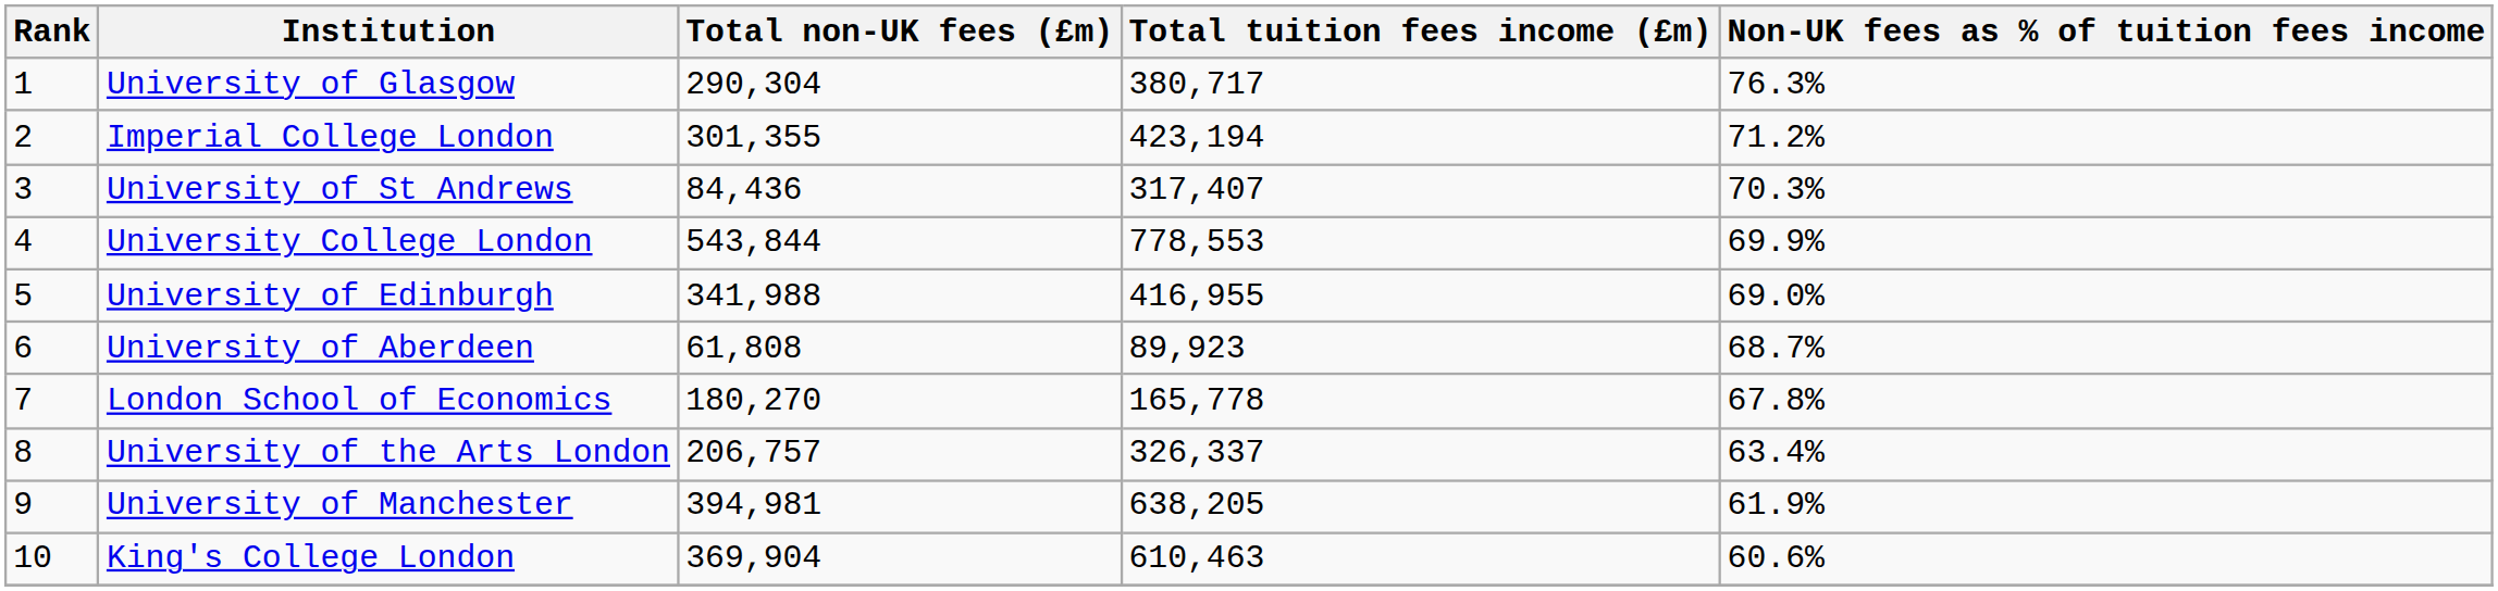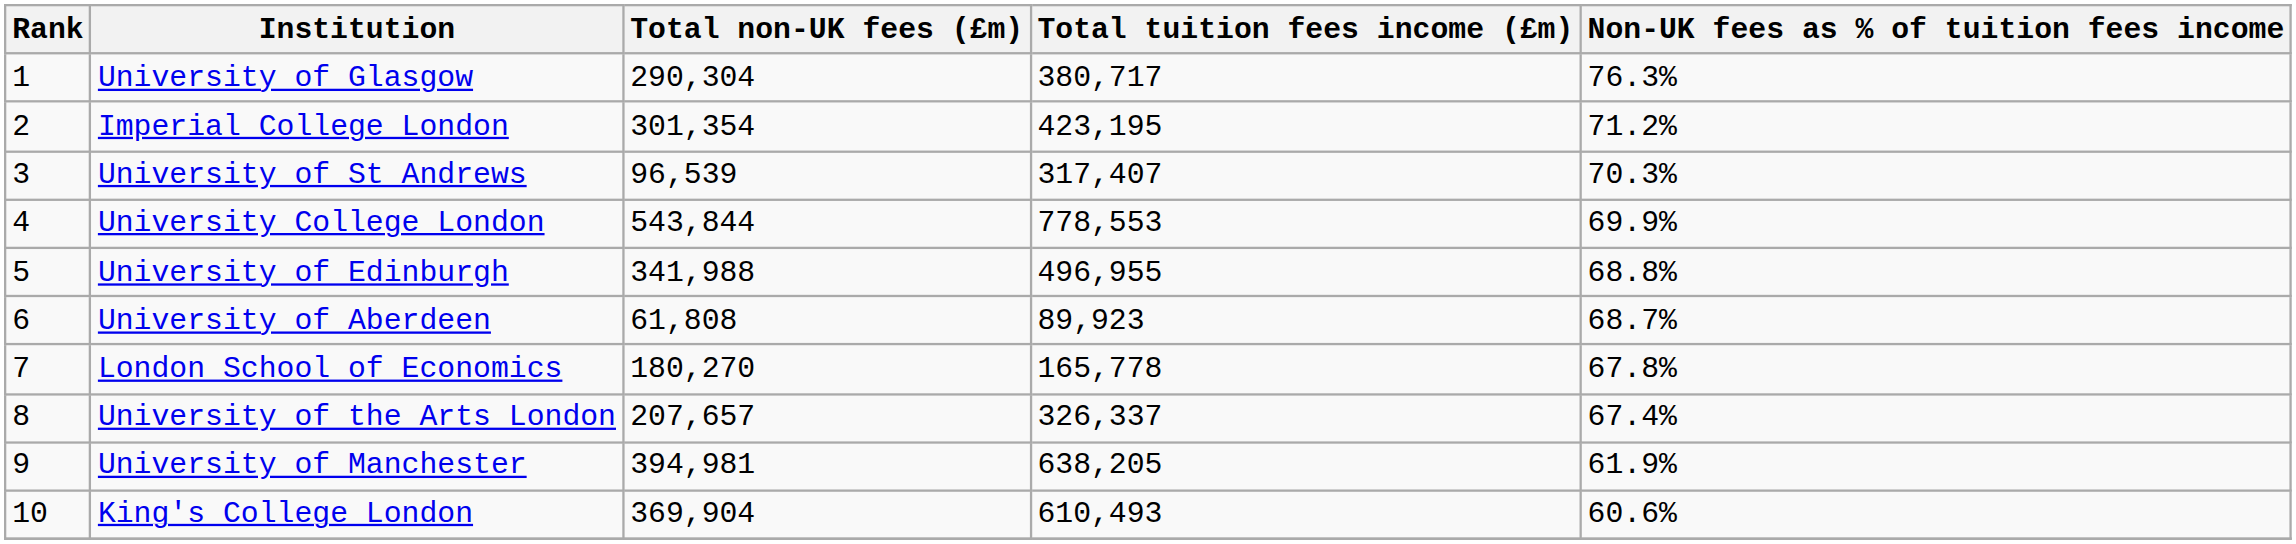Imperial College London | Total non-UK fees (£m): 301,355 -> 301,354
Imperial College London | Total tuition fees income (£m): 423,194 -> 423,195
University of St Andrews | Total non-UK fees (£m): 84,436 -> 96,539
University of Edinburgh | Total tuition fees income (£m): 416,955 -> 496,955
University of Edinburgh | Non-UK fees as % of tuition fees income: 69.0% -> 68.8%
University of the Arts London | Total non-UK fees (£m): 206,757 -> 207,657
University of the Arts London | Non-UK fees as % of tuition fees income: 63.4% -> 67.4%
King's College London | Total tuition fees income (£m): 610,463 -> 610,493
